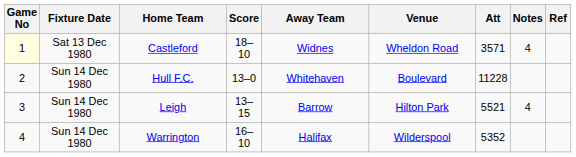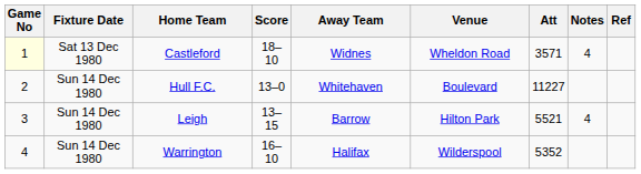Hull F.C. | Att: 11228 -> 11227
